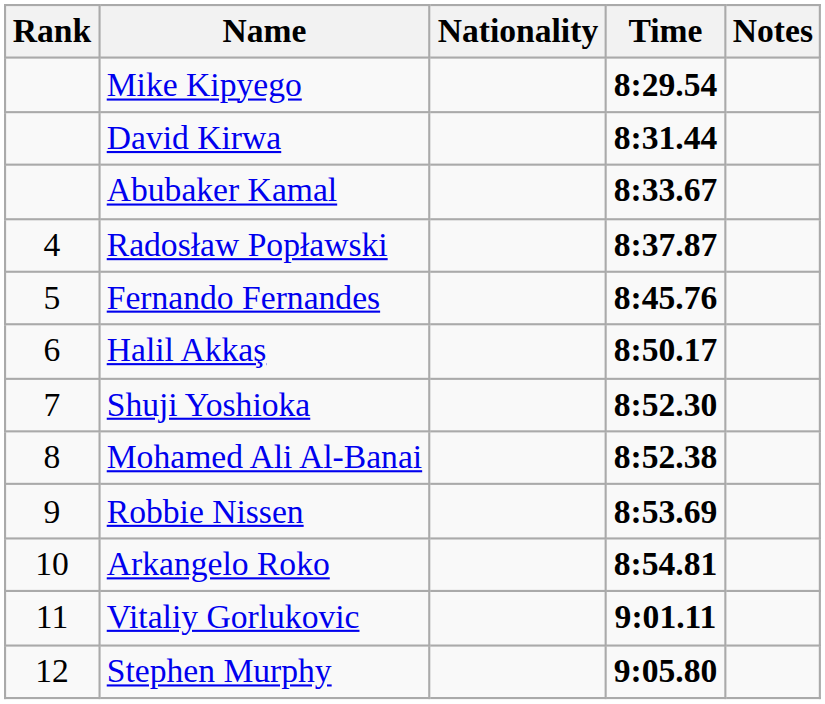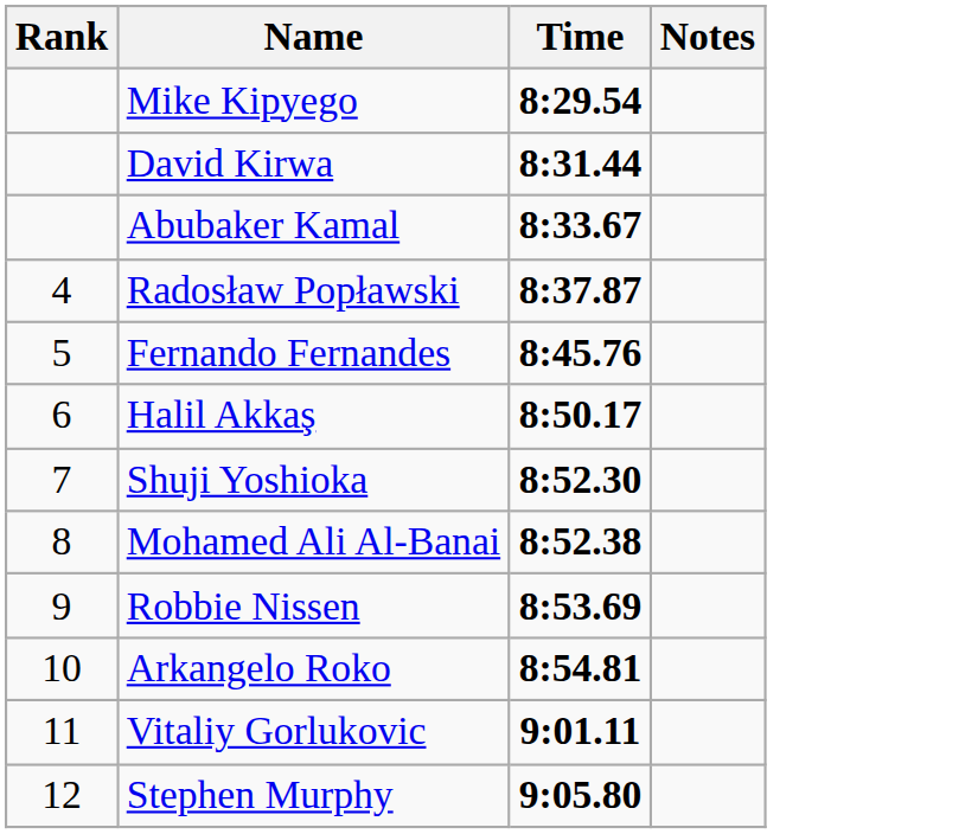- column: Nationality
